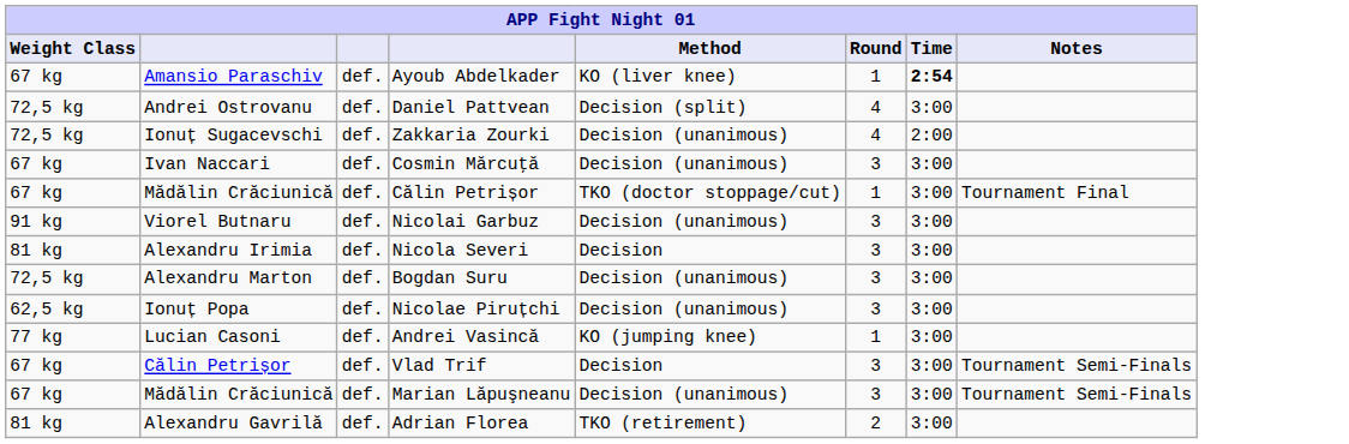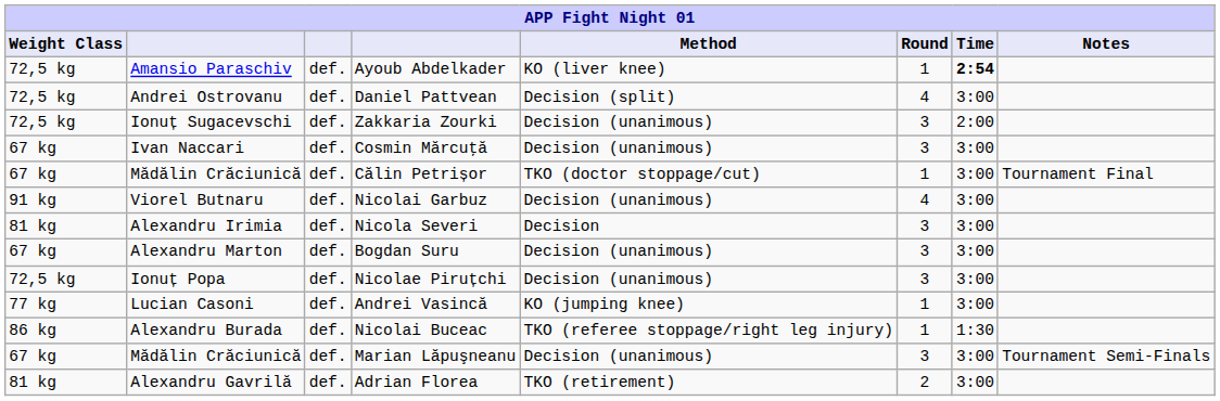Ayoub Abdelkader | Weight Class: 67 kg -> 72,5 kg
Zakkaria Zourki | Round: 4 -> 3
Nicolai Garbuz | Round: 3 -> 4
Bogdan Suru | Weight Class: 72,5 kg -> 67 kg
Nicolae Piruțchi | Weight Class: 62,5 kg -> 72,5 kg
+ row: 86 kg | Alexandru Burada | def. | Nicolai Buceac | TKO (referee stoppage/right leg injury) | 1 | 1:30
- row: 67 kg | Călin Petrișor | def. | Vlad Trif | Decision | 3 | 3:00 | Tournament Semi-Finals
